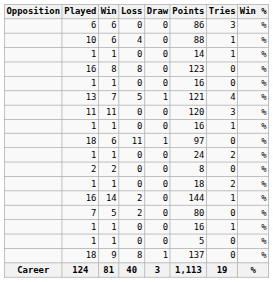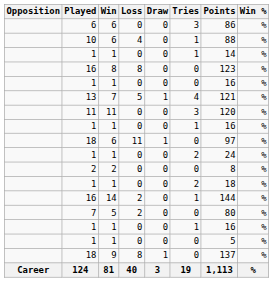columns swapped: Tries <-> Points
